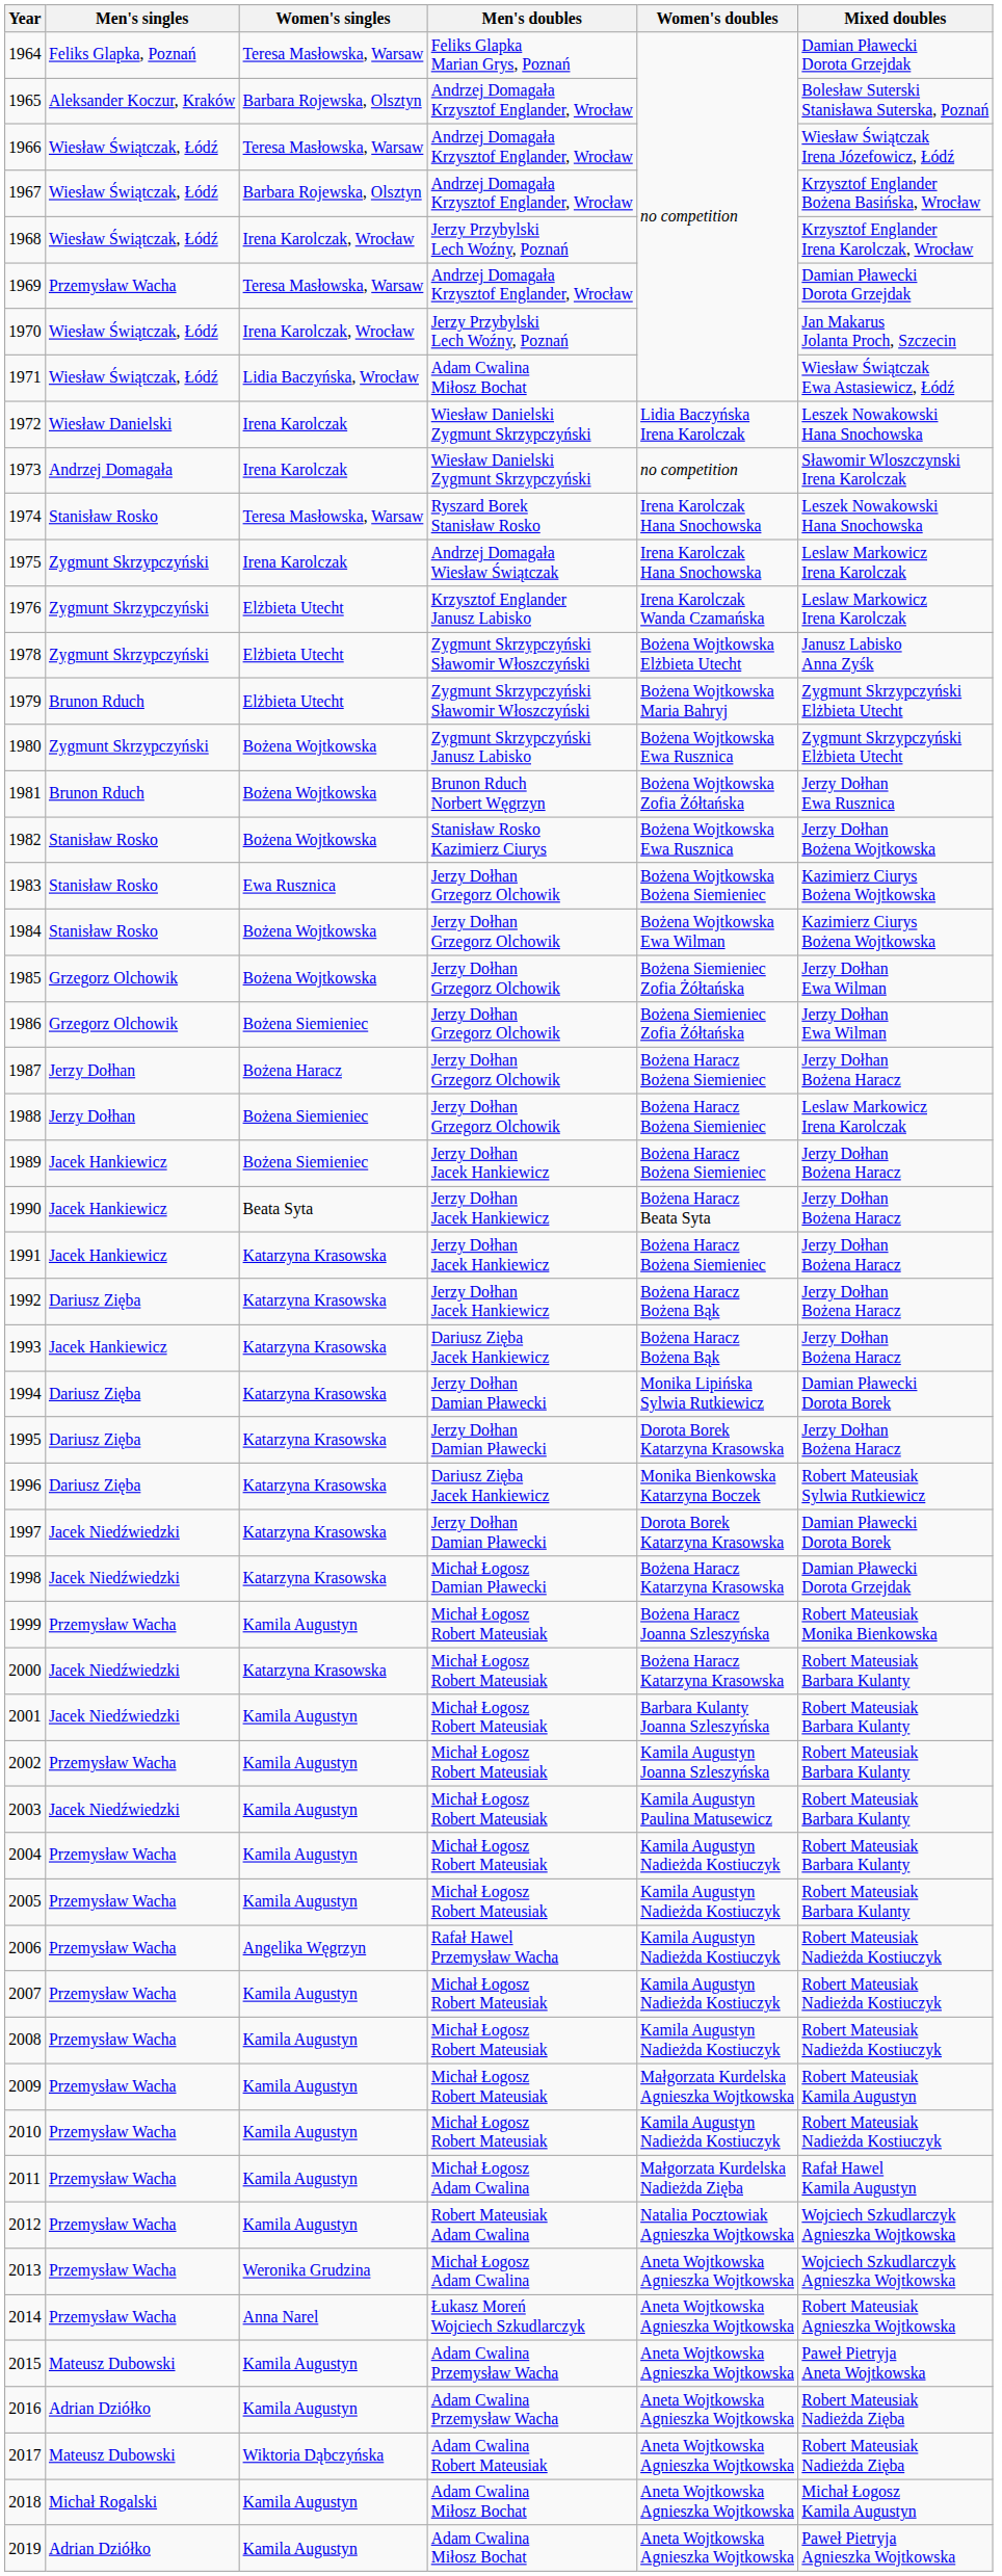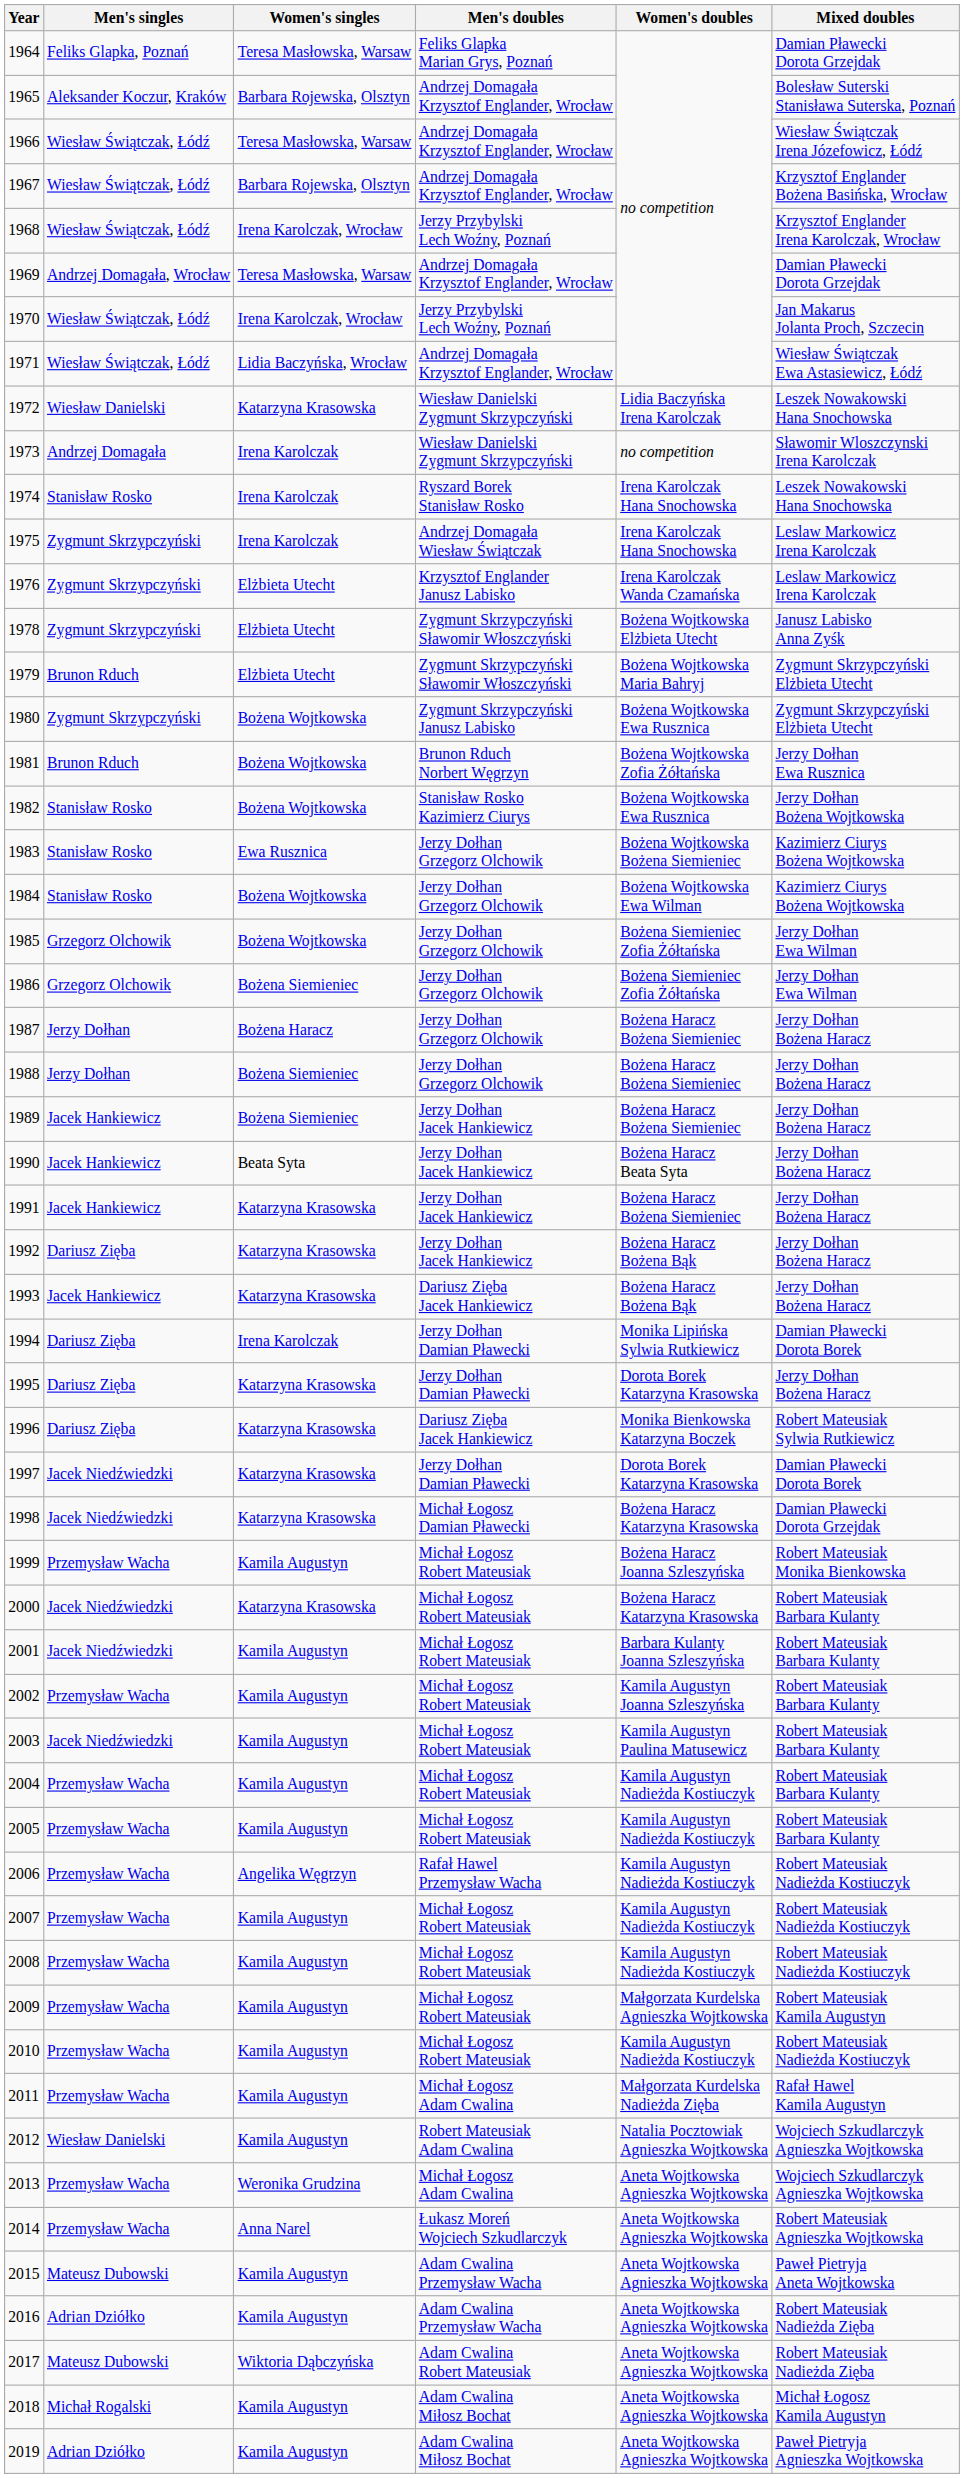1969 | Men's singles: Przemysław Wacha -> Andrzej Domagała, Wrocław
1971 | Men's doubles: Adam Cwalina Miłosz Bochat -> Andrzej Domagała Krzysztof Englander, Wrocław
1972 | Women's singles: Irena Karolczak -> Katarzyna Krasowska
1974 | Women's singles: Teresa Masłowska, Warsaw -> Irena Karolczak
1988 | Mixed doubles: Leslaw Markowicz Irena Karolczak -> Jerzy Dołhan Bożena Haracz
1994 | Women's singles: Katarzyna Krasowska -> Irena Karolczak
2012 | Men's singles: Przemysław Wacha -> Wiesław Danielski
